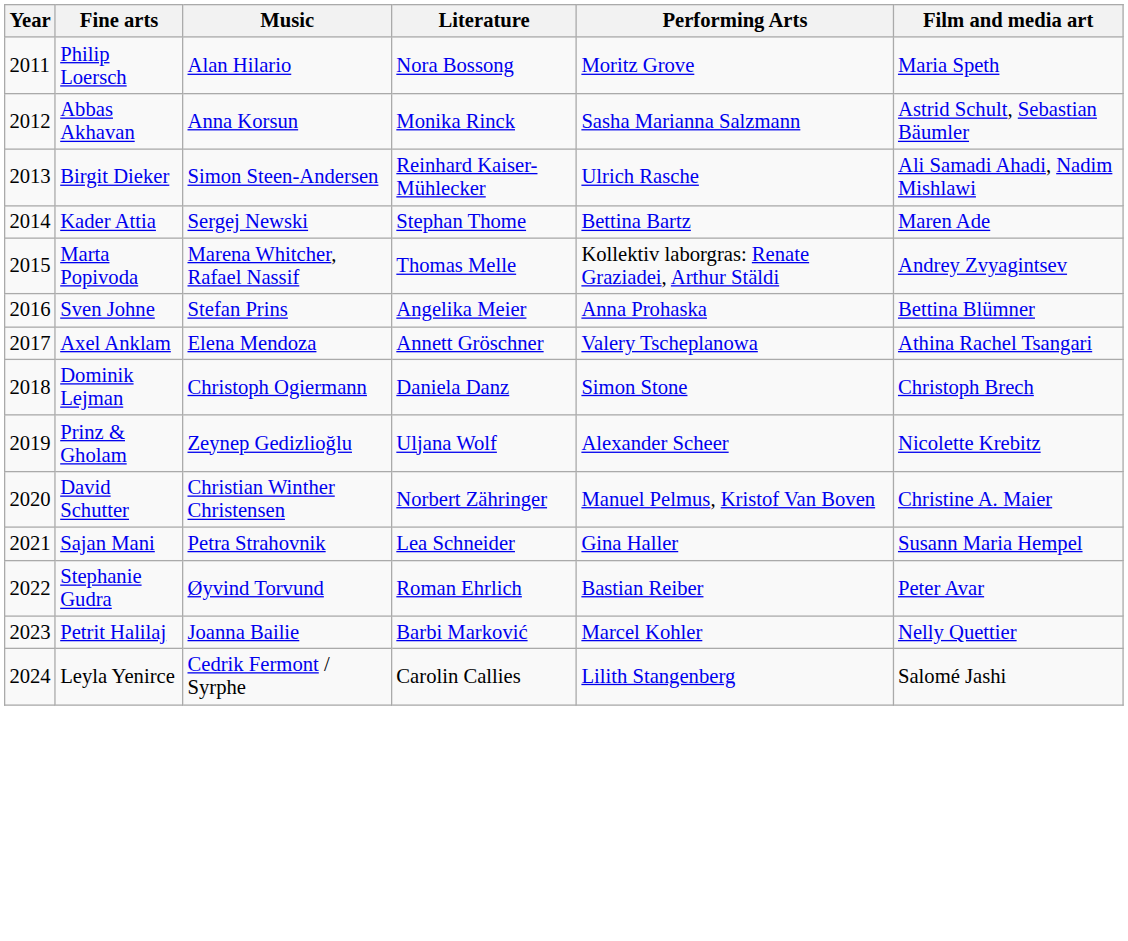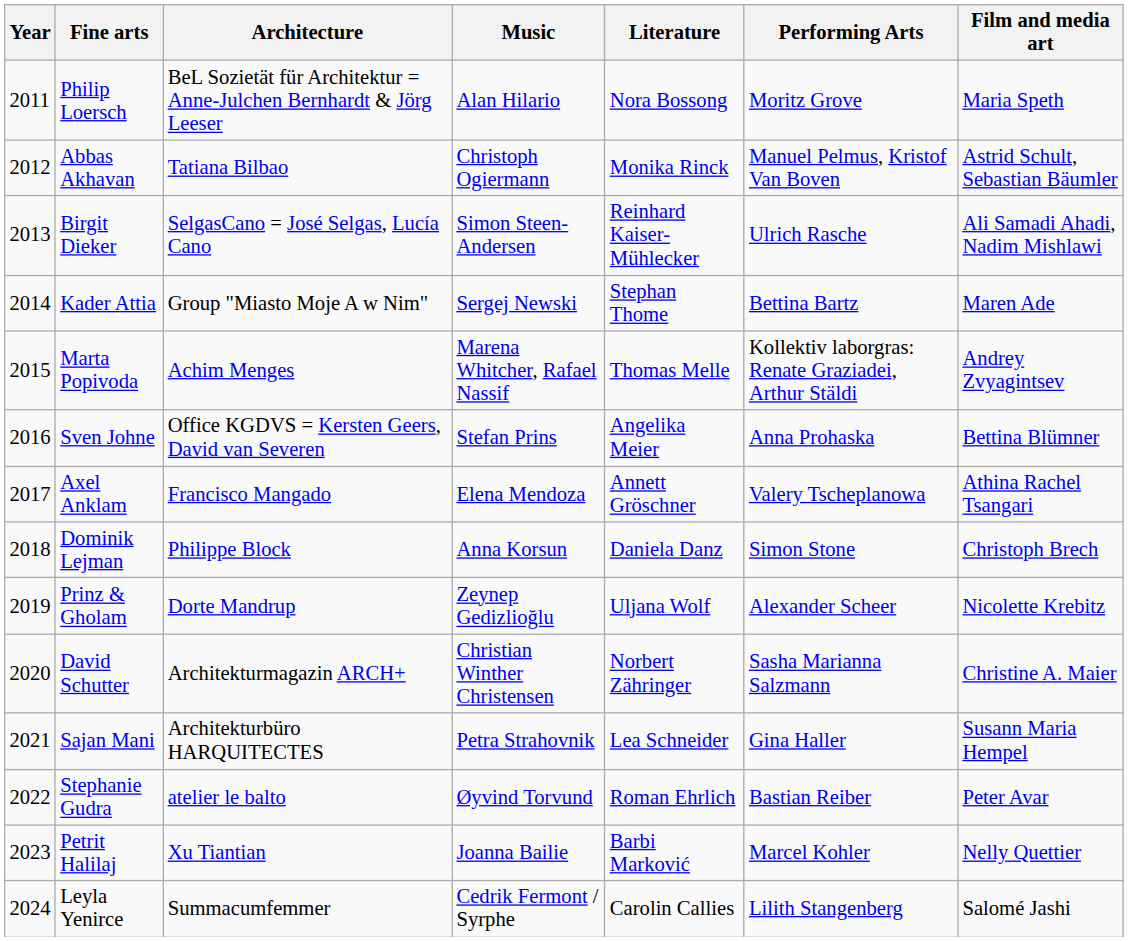+ column: Architecture | BeL Sozietät für Architektur = Anne-Julchen Bernhardt & Jörg Leeser | Tatiana Bilbao | SelgasCano = José Selgas, Lucía Cano | Group "Miasto Moje A w Nim" | Achim Menges | Office KGDVS = Kersten Geers, David van Severen | Francisco Mangado | Philippe Block | Dorte Mandrup | Architekturmagazin ARCH+ | Architekturbüro HARQUITECTES | atelier le balto | Xu Tiantian | Summacumfemmer
Abbas Akhavan | Music: Anna Korsun -> Christoph Ogiermann
Abbas Akhavan | Performing Arts: Sasha Marianna Salzmann -> Manuel Pelmus, Kristof Van Boven
Dominik Lejman | Music: Christoph Ogiermann -> Anna Korsun
David Schutter | Performing Arts: Manuel Pelmus, Kristof Van Boven -> Sasha Marianna Salzmann
